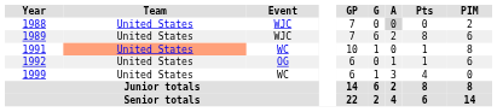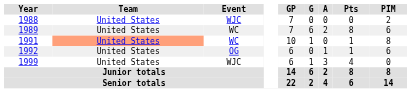1988 | A: lightgrey background -> no background
1989 | Event: WJC -> WC
1999 | Event: WC -> WJC
